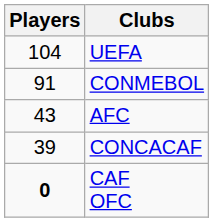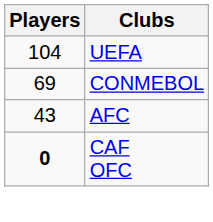CONMEBOL | Players: 91 -> 69
- row: 39 | CONCACAF
